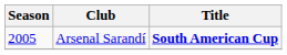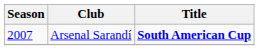Arsenal Sarandí | Season: 2005 -> 2007
